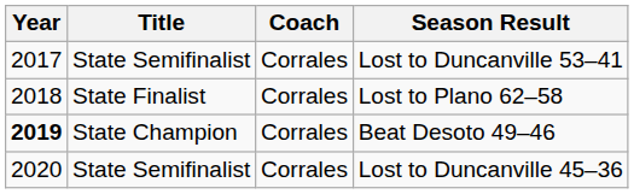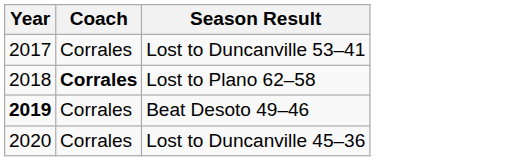- column: Title | State Semifinalist | State Finalist | State Champion | State Semifinalist
Lost to Plano 62–58 | Coach: normal -> bold
